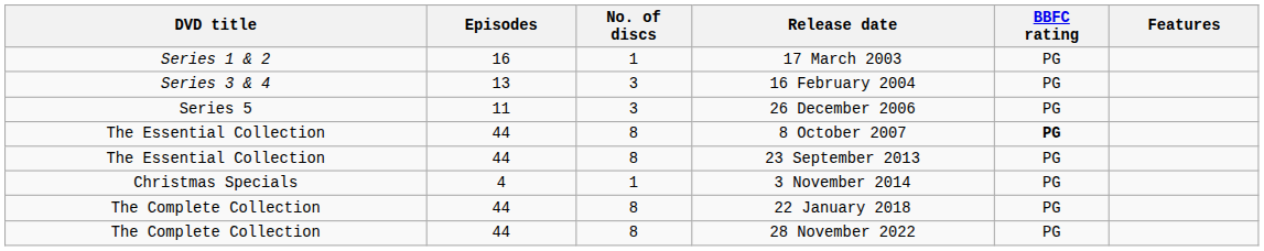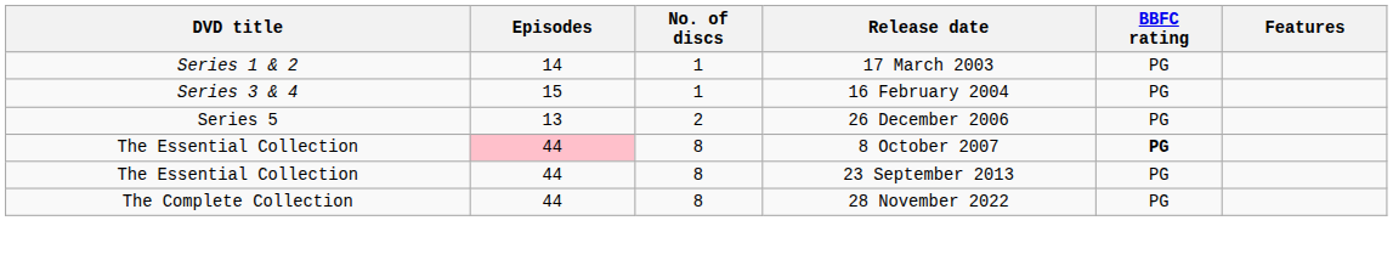17 March 2003 | Episodes: 16 -> 14
16 February 2004 | Episodes: 13 -> 15
16 February 2004 | No. of discs: 3 -> 1
26 December 2006 | Episodes: 11 -> 13
26 December 2006 | No. of discs: 3 -> 2
8 October 2007 | Episodes: no background -> pink background
- row: Christmas Specials | 4 | 1 | 3 November 2014 | PG
- row: The Complete Collection | 44 | 8 | 22 January 2018 | PG
